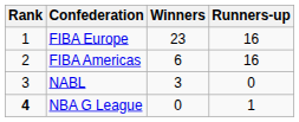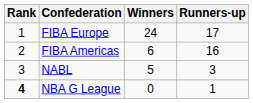FIBA Europe | Winners: 23 -> 24
FIBA Europe | Runners-up: 16 -> 17
NABL | Winners: 3 -> 5
NABL | Runners-up: 0 -> 3
